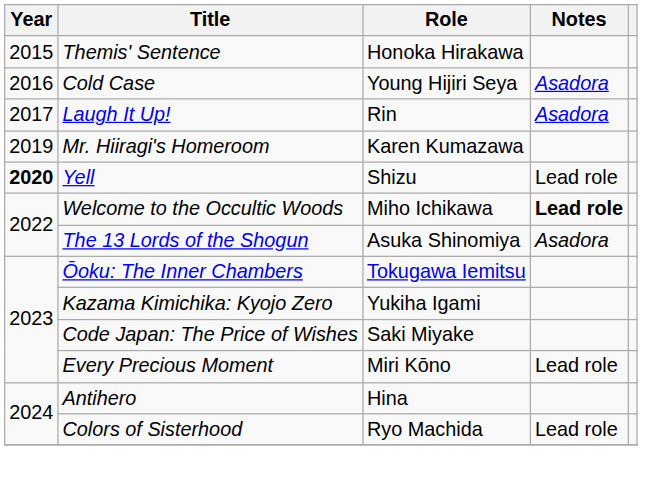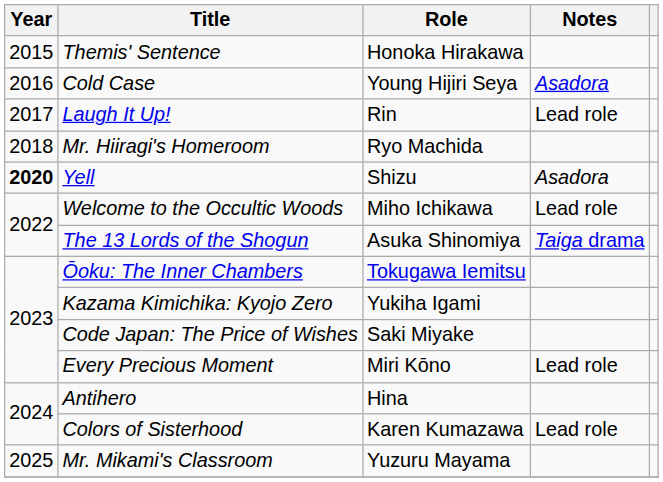Laugh It Up! | Notes: Asadora -> Lead role
Mr. Hiiragi's Homeroom | Year: 2019 -> 2018
Mr. Hiiragi's Homeroom | Role: Karen Kumazawa -> Ryo Machida
Yell | Notes: Lead role -> Asadora
Welcome to the Occultic Woods | Notes: bold -> normal
The 13 Lords of the Shogun | Notes: Asadora -> Taiga drama
Colors of Sisterhood | Role: Ryo Machida -> Karen Kumazawa
+ row: 2025 | Mr. Mikami's Classroom | Yuzuru Mayama
